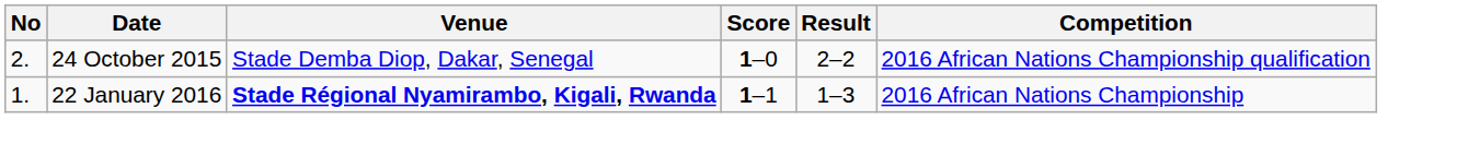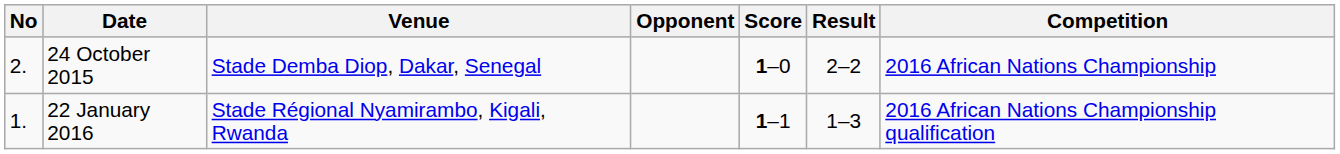+ column: Opponent
24 October 2015 | Competition: 2016 African Nations Championship qualification -> 2016 African Nations Championship
22 January 2016 | Venue: bold -> normal
22 January 2016 | Competition: 2016 African Nations Championship -> 2016 African Nations Championship qualification
